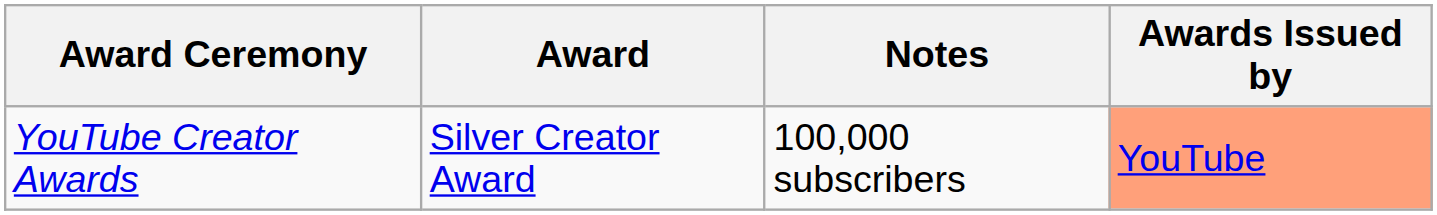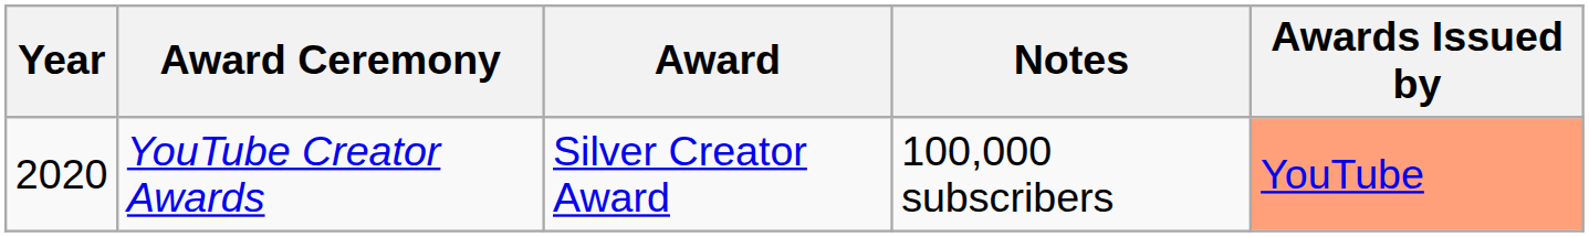+ column: Year | 2020
